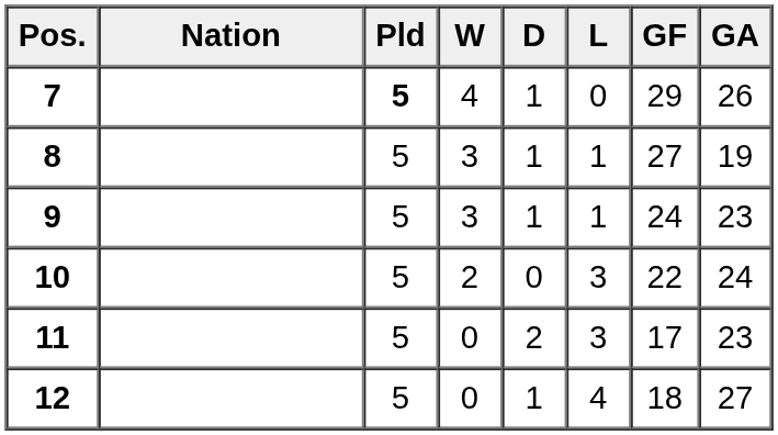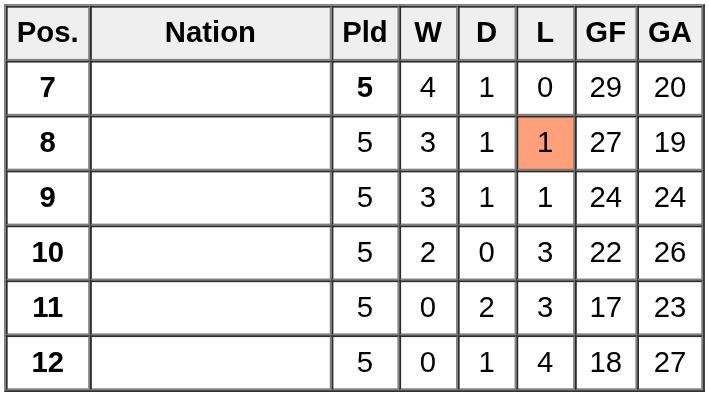7 | GA: 26 -> 20
8 | L: no background -> lightsalmon background
9 | GA: 23 -> 24
10 | GA: 24 -> 26
